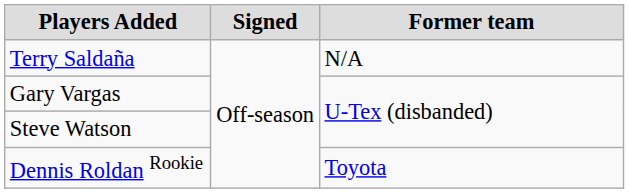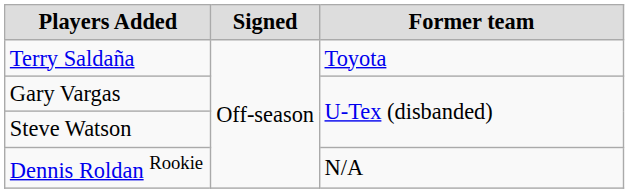Terry Saldaña | Former team: N/A -> Toyota
Dennis Roldan Rookie | Former team: Toyota -> N/A
